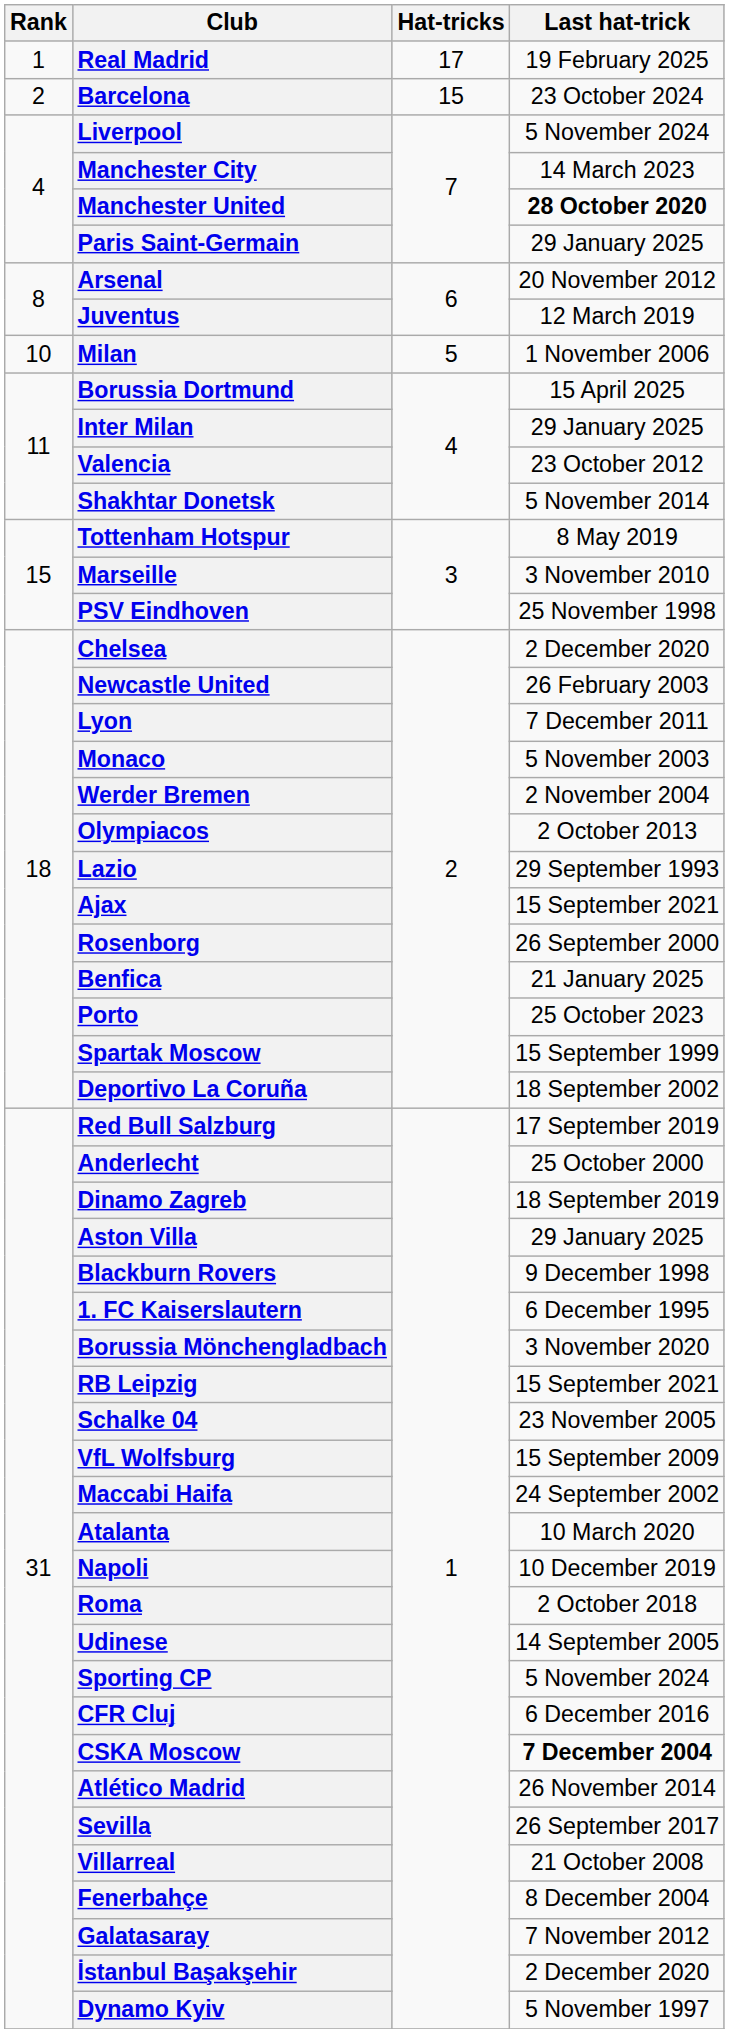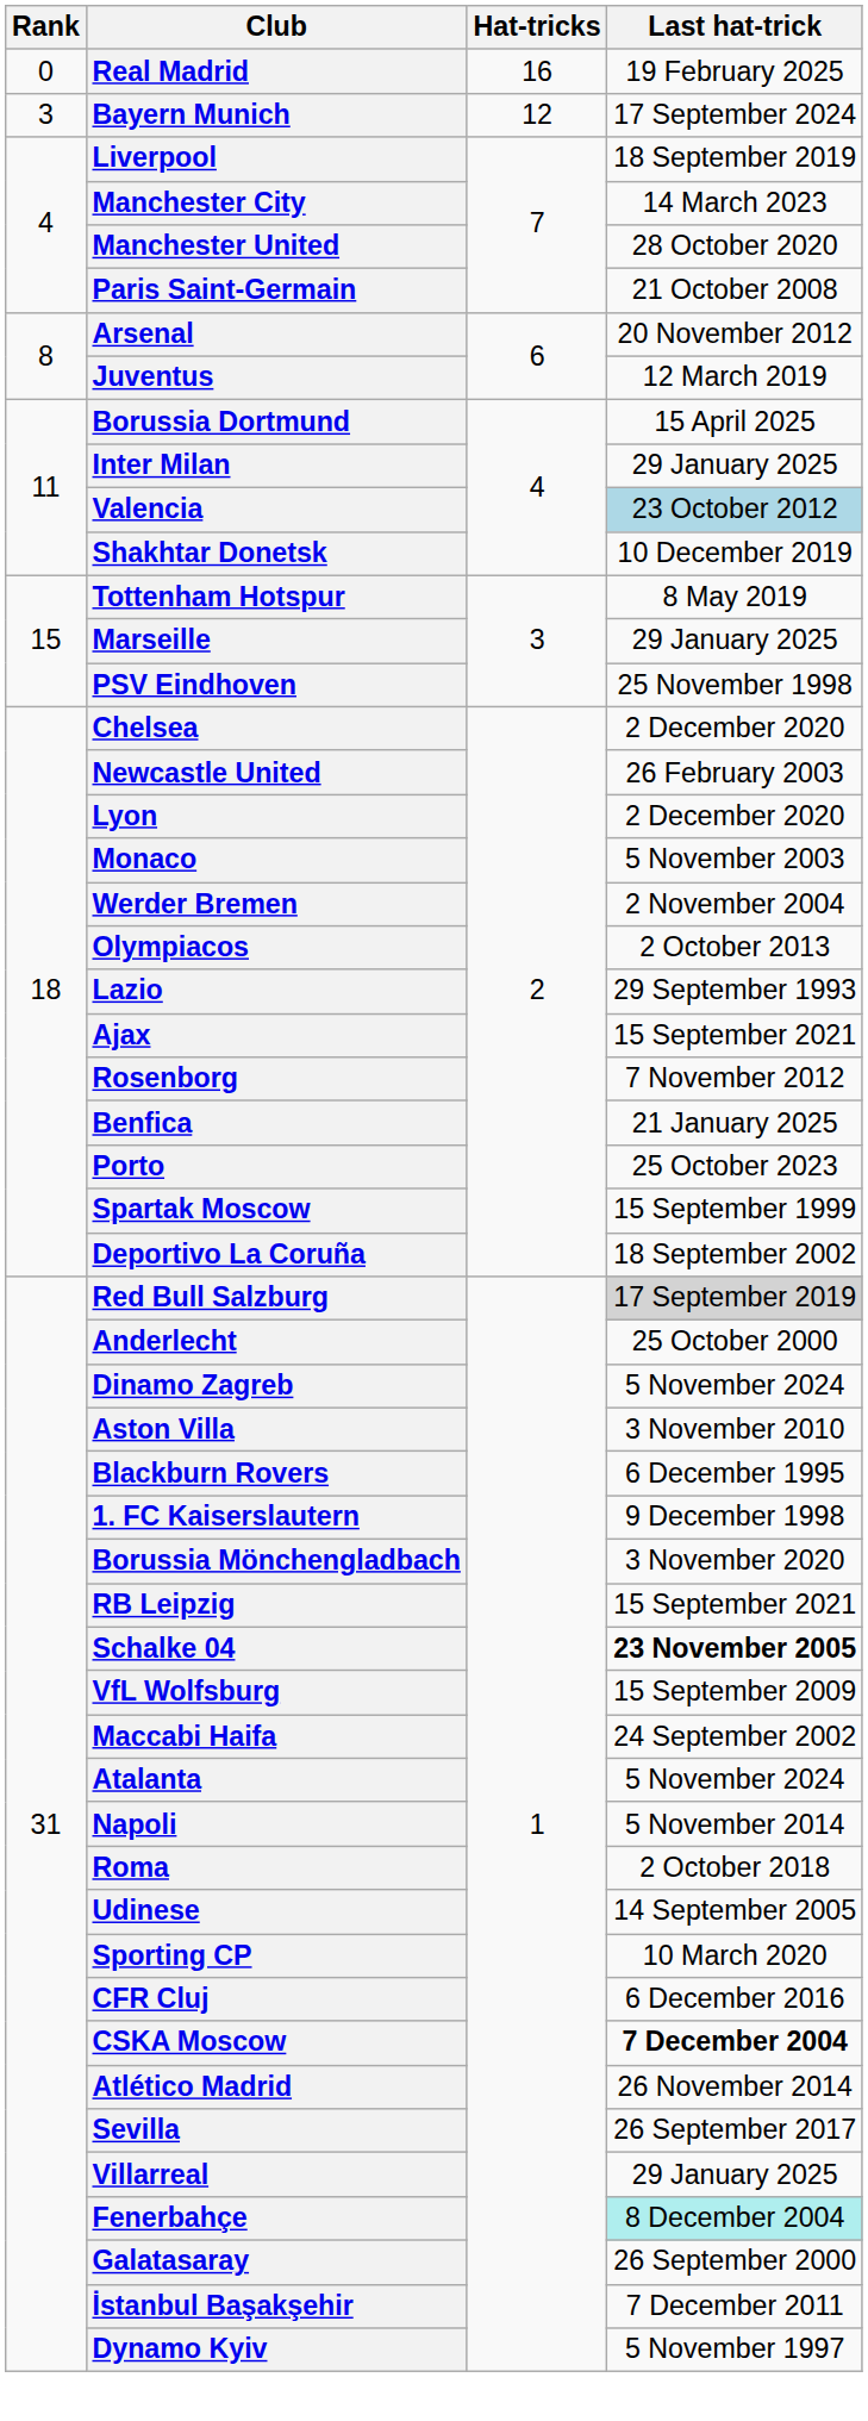Real Madrid | Rank: 1 -> 0
Real Madrid | Hat-tricks: 17 -> 16
- row: 2 | Barcelona | 15 | 23 October 2024
+ row: 3 | Bayern Munich | 12 | 17 September 2024
Liverpool | Last hat-trick: 5 November 2024 -> 18 September 2019
Manchester United | Last hat-trick: bold -> normal
Paris Saint-Germain | Last hat-trick: 29 January 2025 -> 21 October 2008
- row: 10 | Milan | 5 | 1 November 2006
Valencia | Last hat-trick: no background -> lightblue background
Shakhtar Donetsk | Last hat-trick: 5 November 2014 -> 10 December 2019
Marseille | Last hat-trick: 3 November 2010 -> 29 January 2025
Lyon | Last hat-trick: 7 December 2011 -> 2 December 2020
Rosenborg | Last hat-trick: 26 September 2000 -> 7 November 2012
Red Bull Salzburg | Last hat-trick: no background -> lightgrey background
Dinamo Zagreb | Last hat-trick: 18 September 2019 -> 5 November 2024
Aston Villa | Last hat-trick: 29 January 2025 -> 3 November 2010
Blackburn Rovers | Last hat-trick: 9 December 1998 -> 6 December 1995
1. FC Kaiserslautern | Last hat-trick: 6 December 1995 -> 9 December 1998
Schalke 04 | Last hat-trick: normal -> bold
Atalanta | Last hat-trick: 10 March 2020 -> 5 November 2024
Napoli | Last hat-trick: 10 December 2019 -> 5 November 2014
Sporting CP | Last hat-trick: 5 November 2024 -> 10 March 2020
Villarreal | Last hat-trick: 21 October 2008 -> 29 January 2025
Fenerbahçe | Last hat-trick: no background -> paleturquoise background
Galatasaray | Last hat-trick: 7 November 2012 -> 26 September 2000
İstanbul Başakşehir | Last hat-trick: 2 December 2020 -> 7 December 2011
